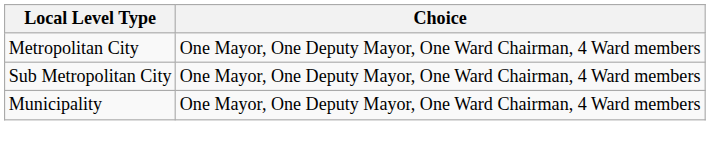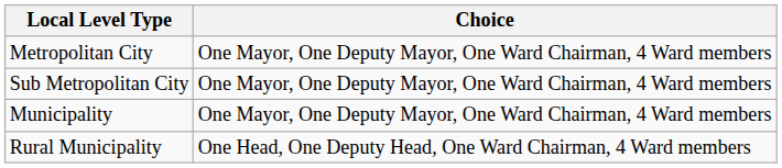+ row: Rural Municipality | One Head, One Deputy Head, One Ward Chairman, 4 Ward members
